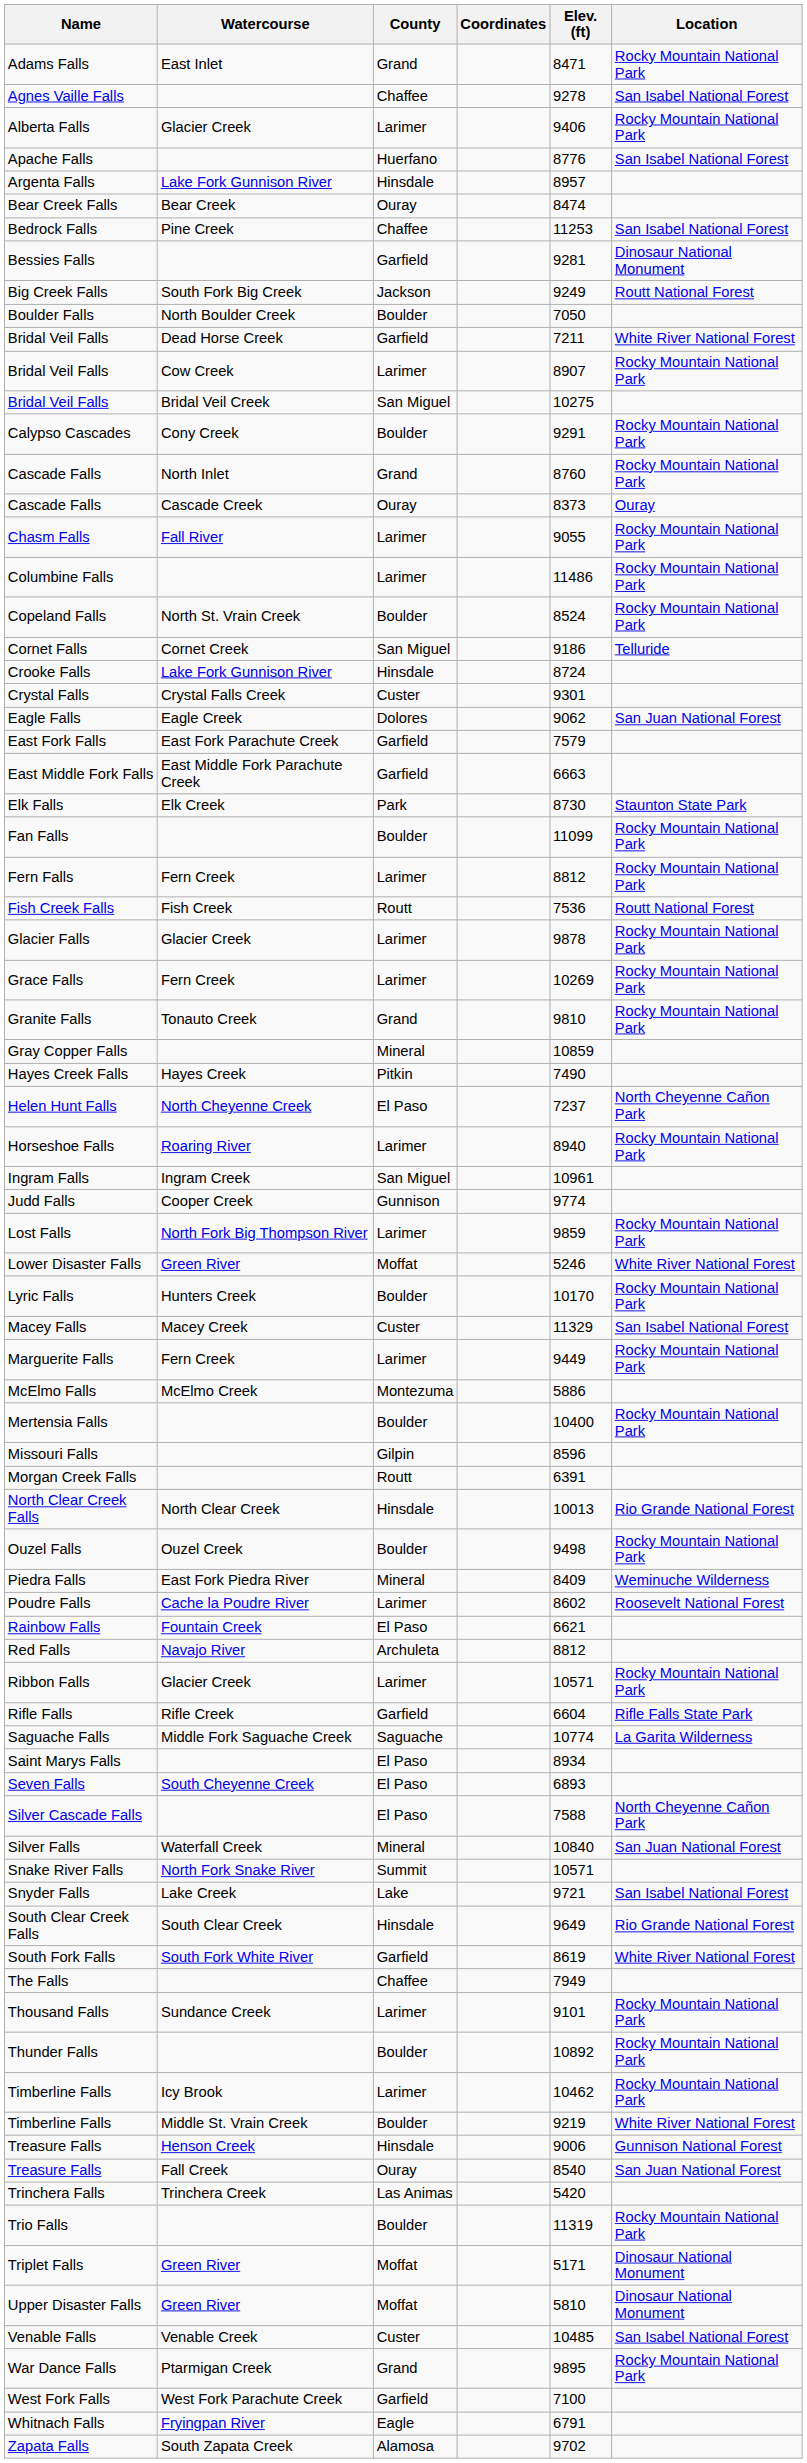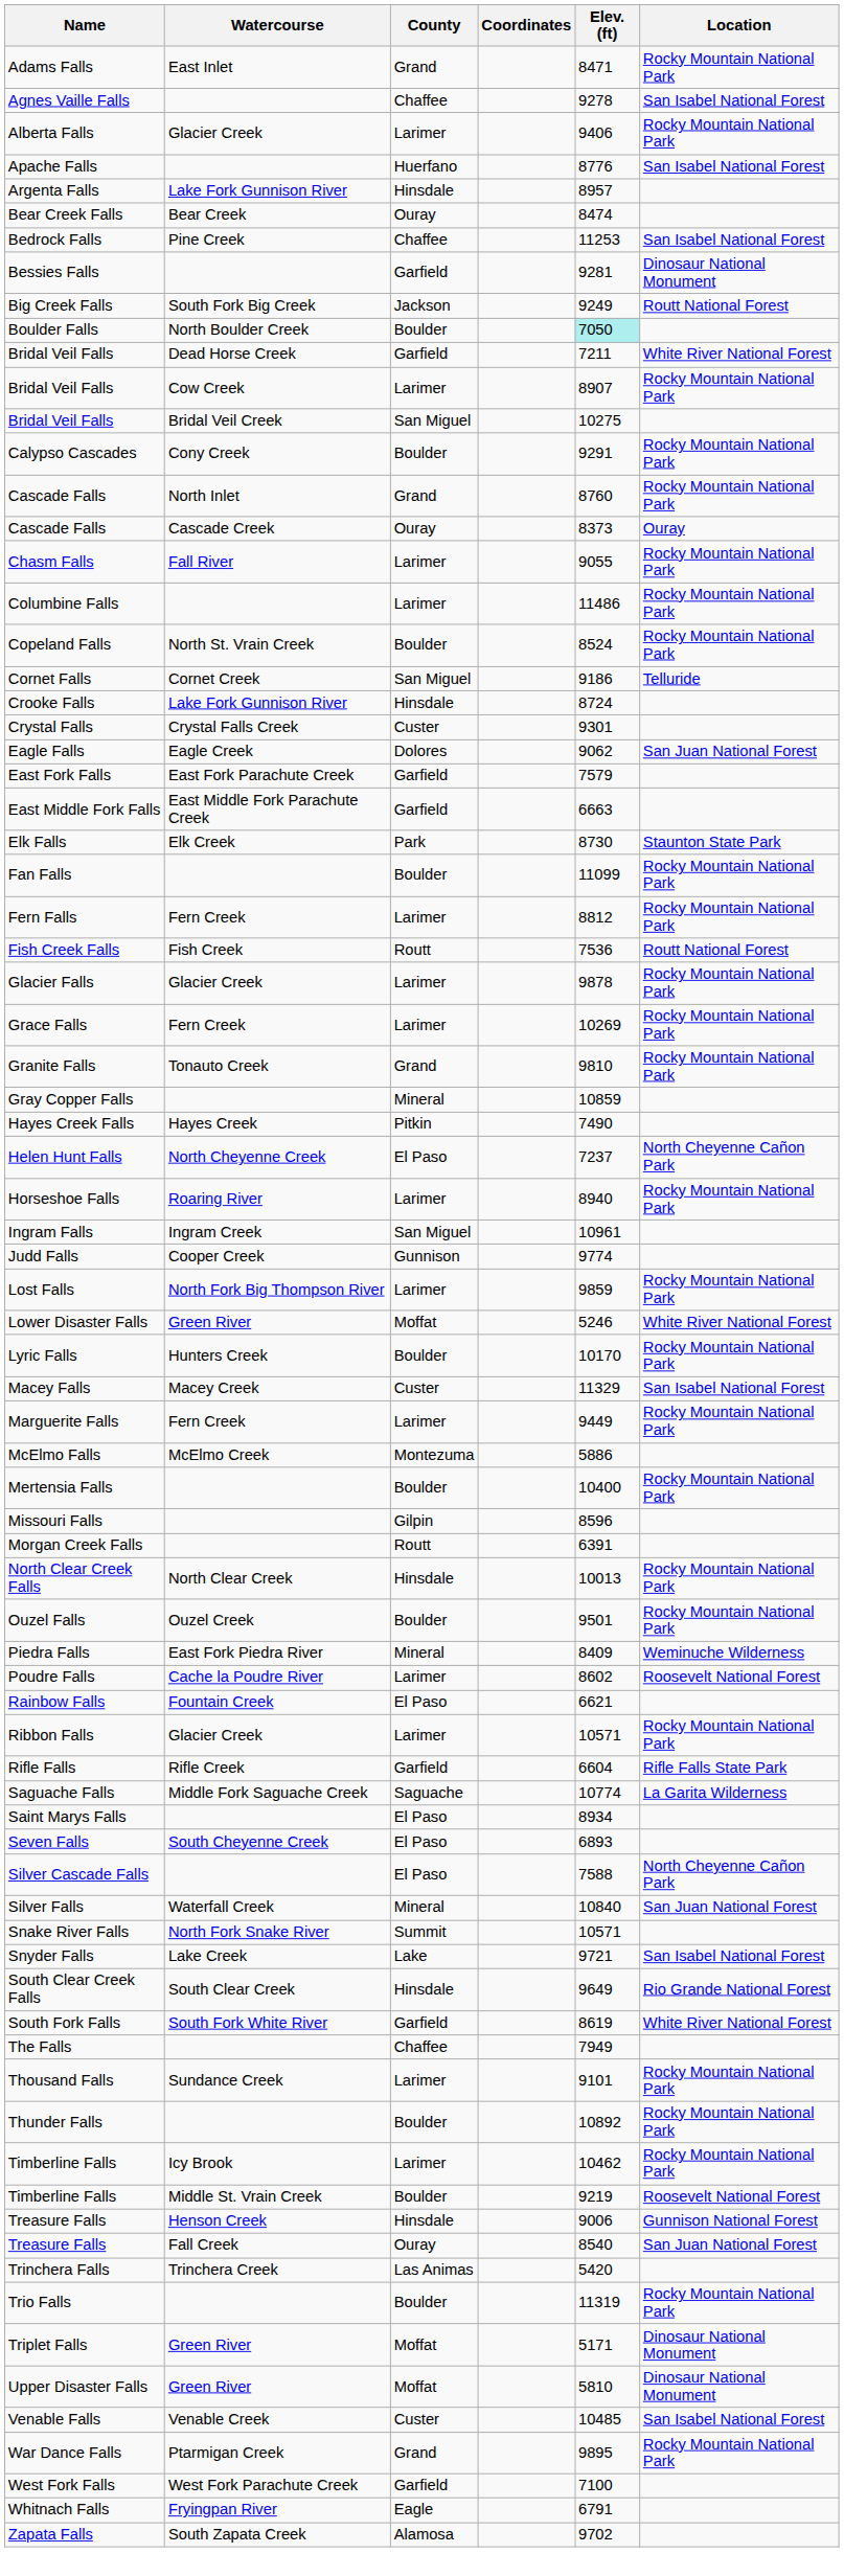Boulder Falls | Elev. (ft): no background -> paleturquoise background
North Clear Creek Falls | Location: Rio Grande National Forest -> Rocky Mountain National Park
Ouzel Falls | Elev. (ft): 9498 -> 9501
- row: Red Falls | Navajo River | Archuleta | 8812
Timberline Falls / Middle St. Vrain Creek | Location: White River National Forest -> Roosevelt National Forest
